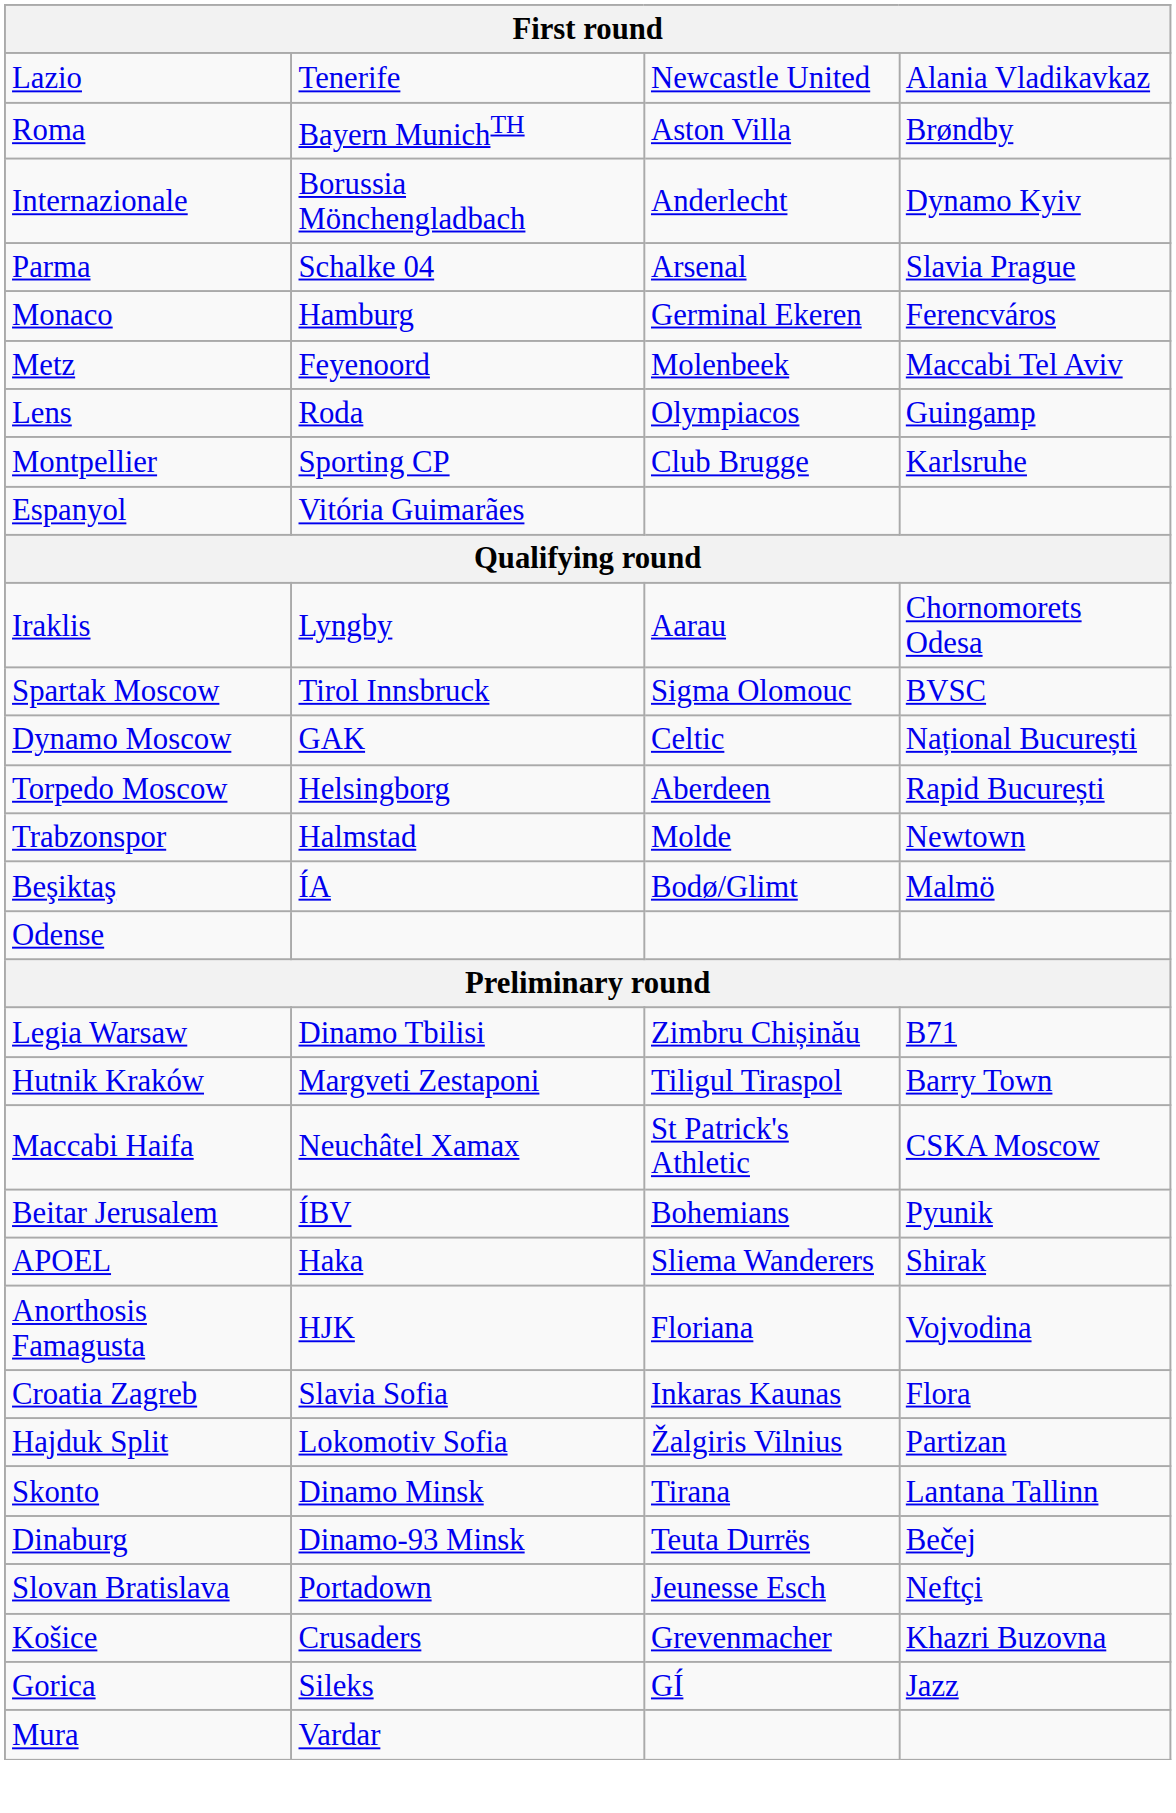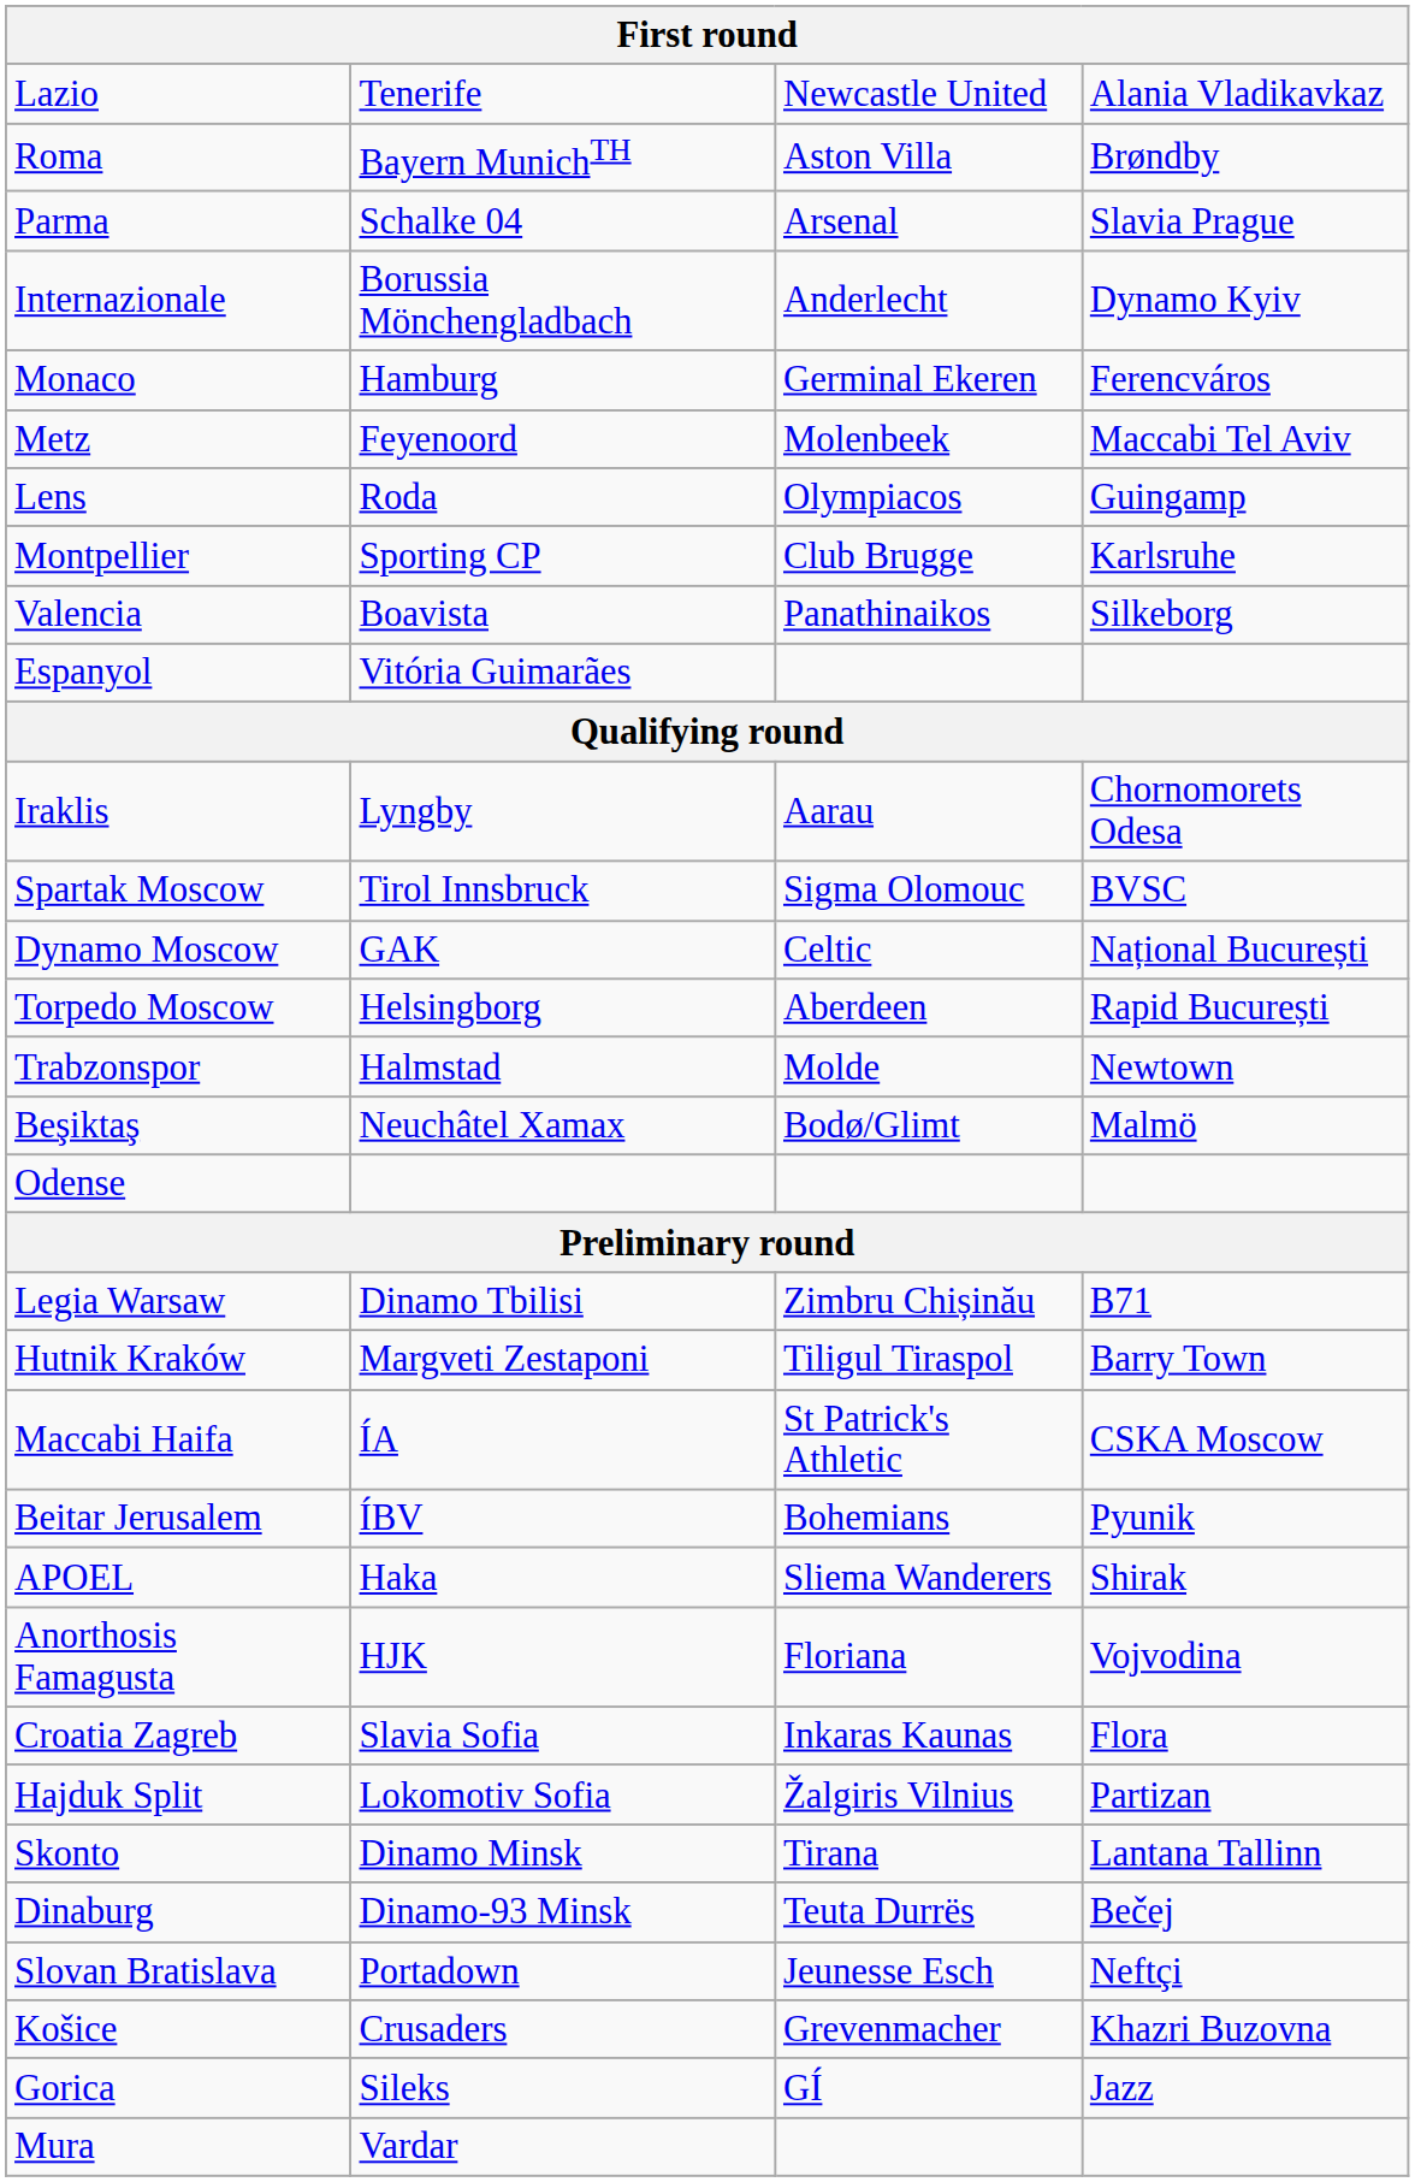rows swapped: Parma <-> Internazionale
+ row: Valencia | Boavista | Panathinaikos | Silkeborg
Beşiktaş | column 2: ÍA -> Neuchâtel Xamax
Maccabi Haifa | column 2: Neuchâtel Xamax -> ÍA
